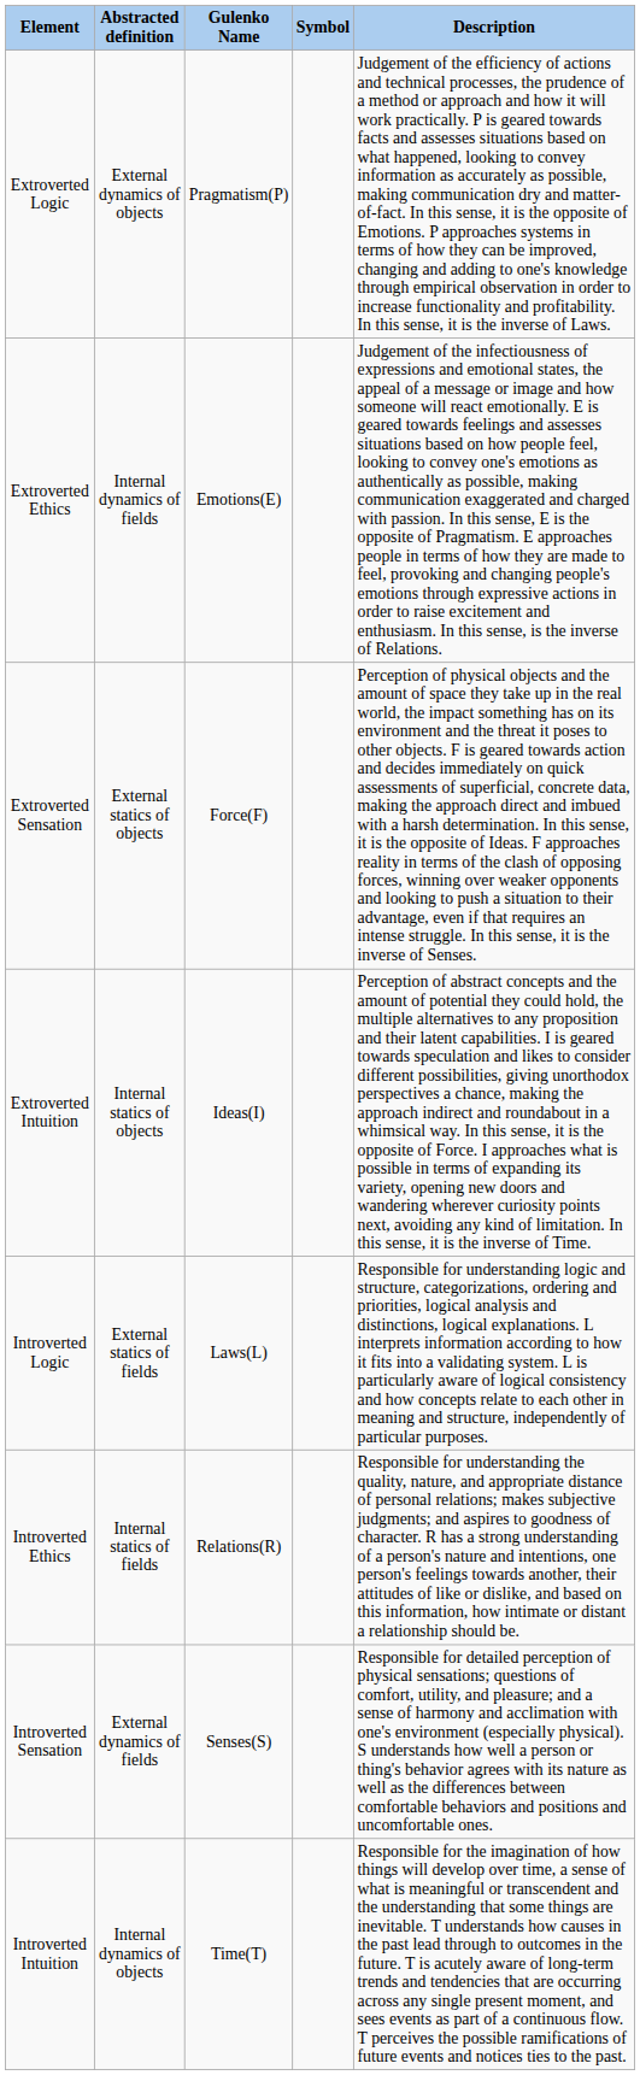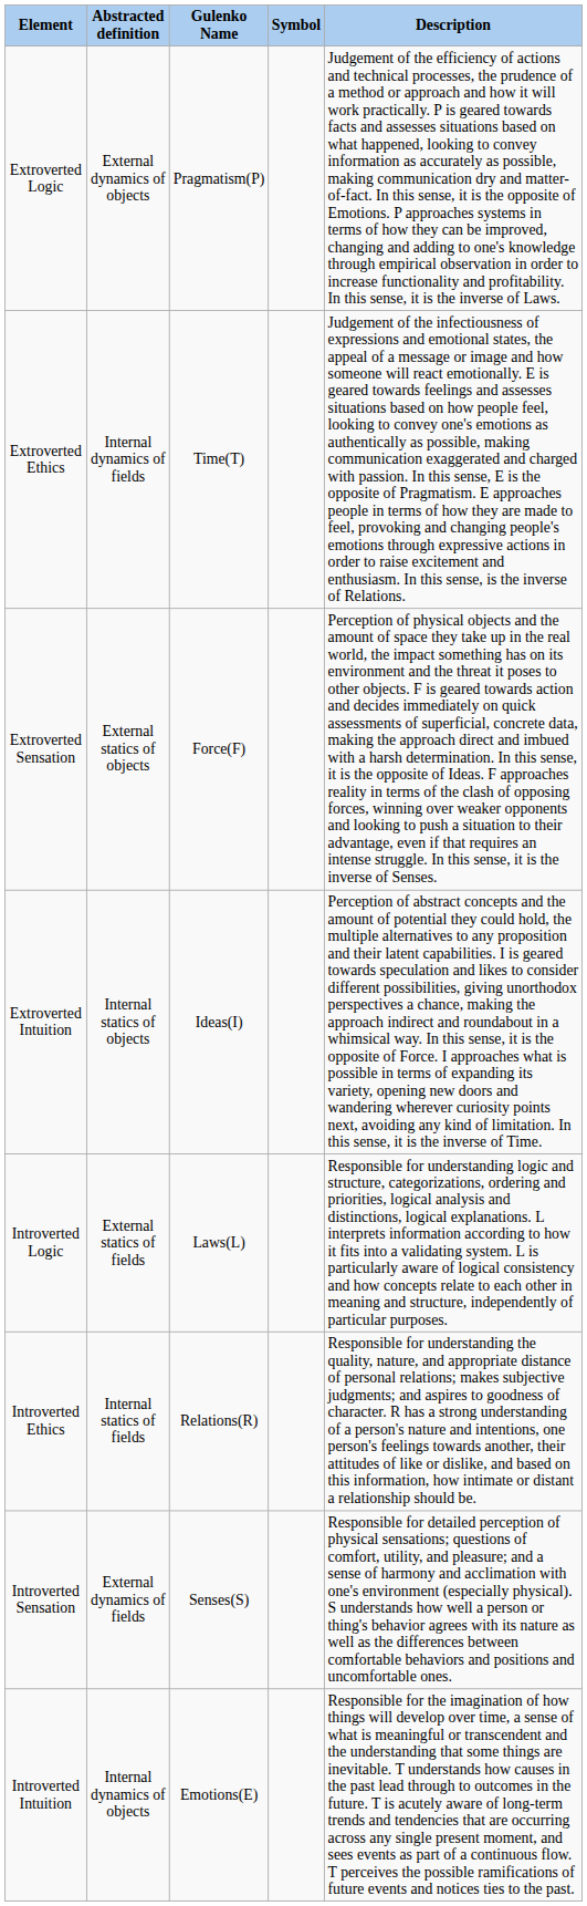Extroverted Ethics | Gulenko Name: Emotions(E) -> Time(T)
Introverted Intuition | Gulenko Name: Time(T) -> Emotions(E)
